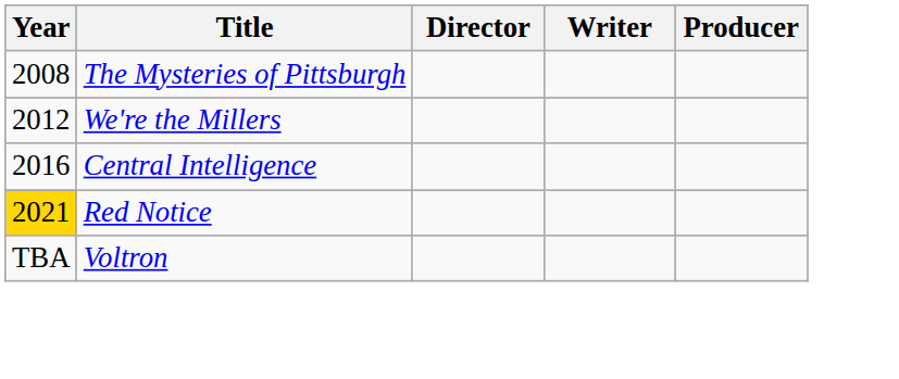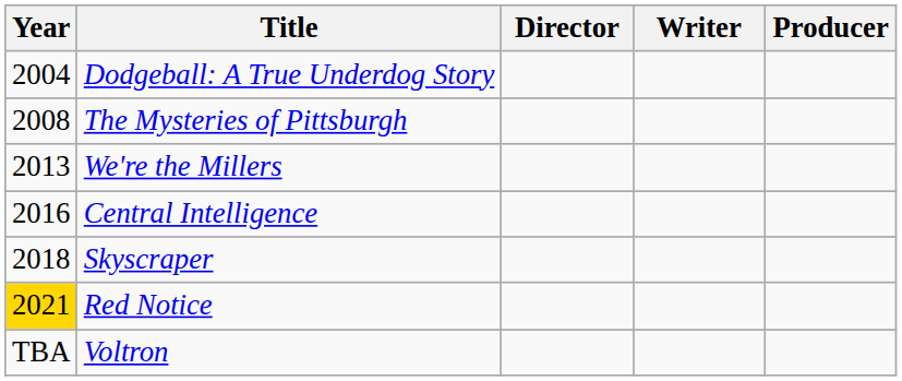+ row: 2004 | Dodgeball: A True Underdog Story
We're the Millers | Year: 2012 -> 2013
+ row: 2018 | Skyscraper
